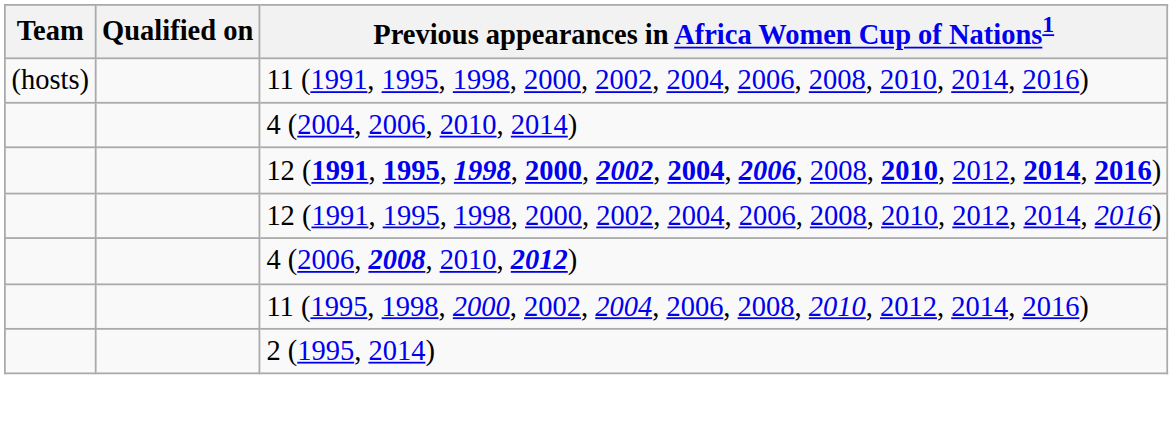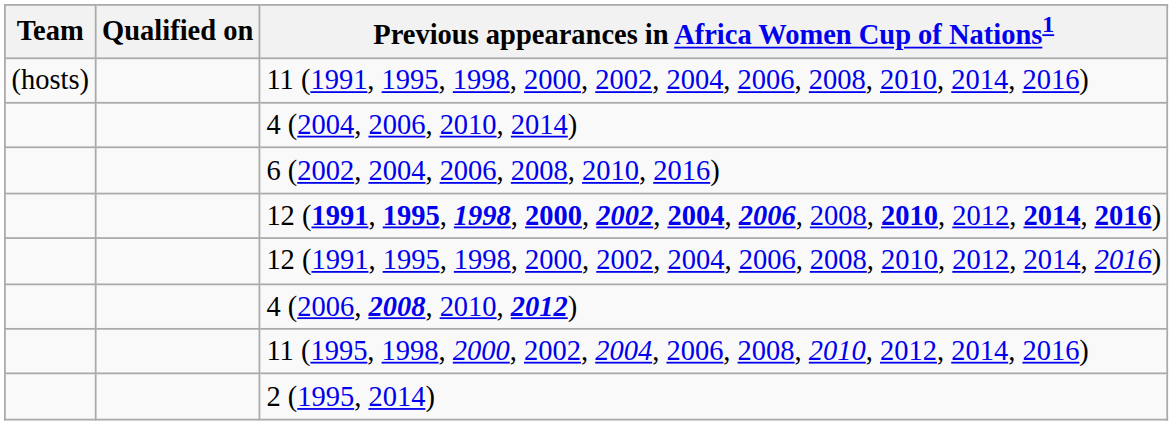+ row: 6 (2002, 2004, 2006, 2008, 2010, 2016)
